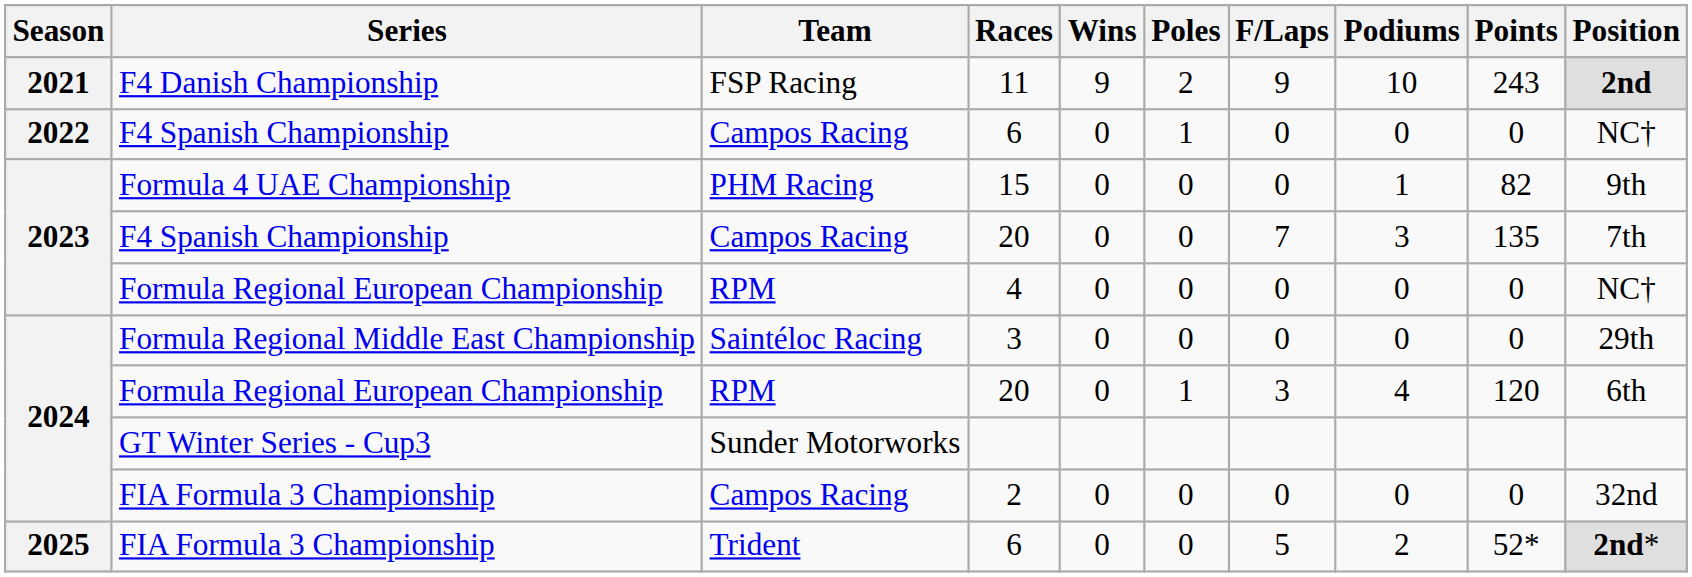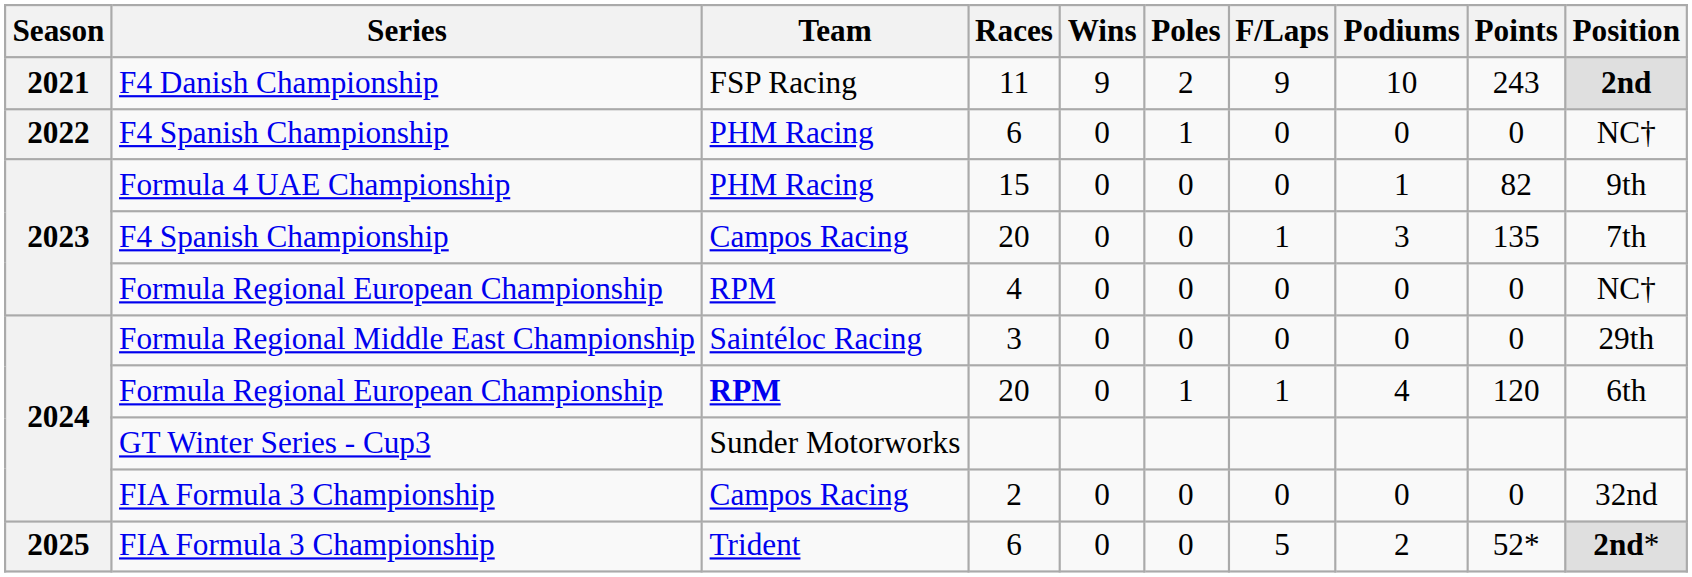F4 Spanish Championship / 6 | Team: Campos Racing -> PHM Racing
F4 Spanish Championship / 20 | F/Laps: 7 -> 1
Formula Regional European Championship / 20 | Team: normal -> bold
Formula Regional European Championship / 20 | F/Laps: 3 -> 1
